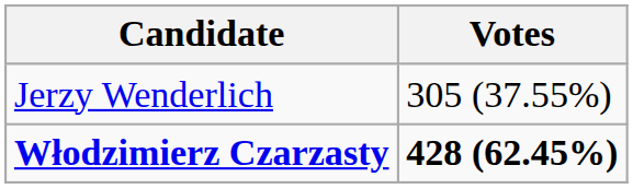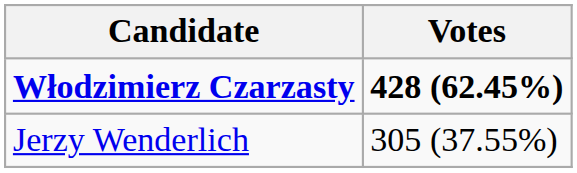rows swapped: Włodzimierz Czarzasty <-> Jerzy Wenderlich
